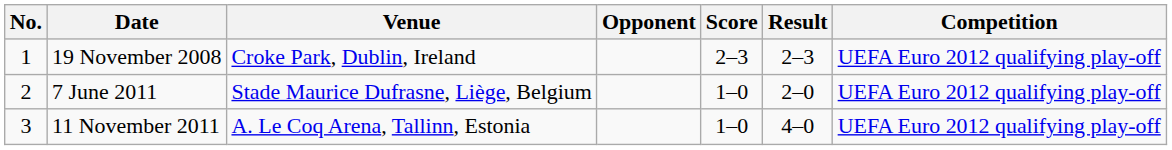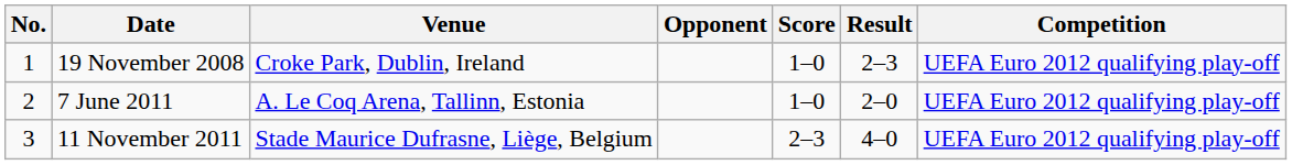19 November 2008 | Score: 2–3 -> 1–0
7 June 2011 | Venue: Stade Maurice Dufrasne, Liège, Belgium -> A. Le Coq Arena, Tallinn, Estonia
11 November 2011 | Venue: A. Le Coq Arena, Tallinn, Estonia -> Stade Maurice Dufrasne, Liège, Belgium
11 November 2011 | Score: 1–0 -> 2–3
